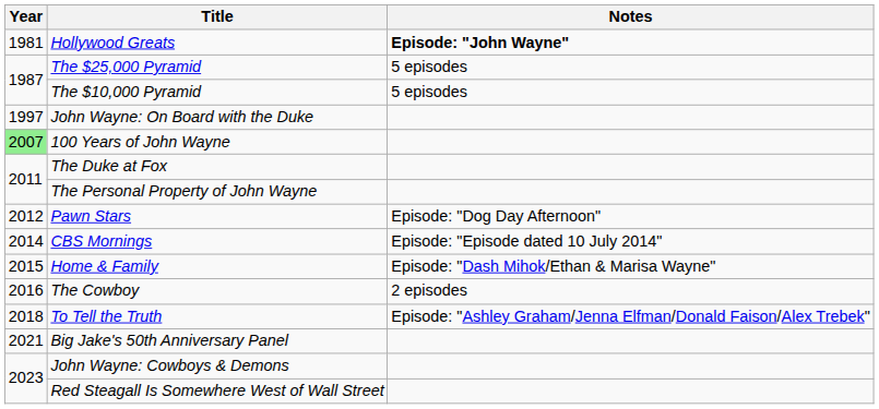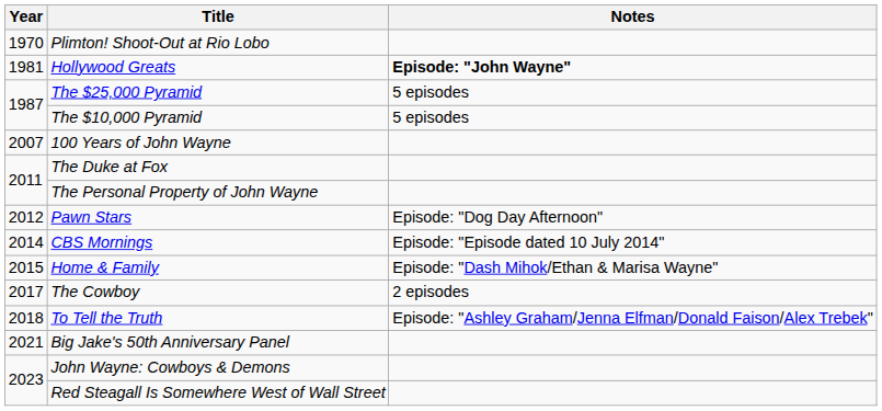+ row: 1970 | Plimton! Shoot-Out at Rio Lobo
- row: 1997 | John Wayne: On Board with the Duke
100 Years of John Wayne | Year: lightgreen background -> no background
The Cowboy | Year: 2016 -> 2017
